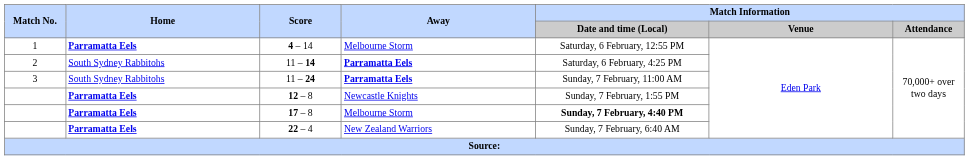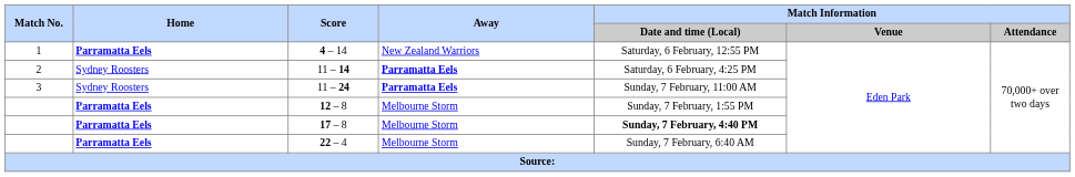4 – 14 | Away: Melbourne Storm -> New Zealand Warriors
11 – 14 | Home: South Sydney Rabbitohs -> Sydney Roosters
11 – 24 | Home: South Sydney Rabbitohs -> Sydney Roosters
12 – 8 | Away: Newcastle Knights -> Melbourne Storm
22 – 4 | Away: New Zealand Warriors -> Melbourne Storm
